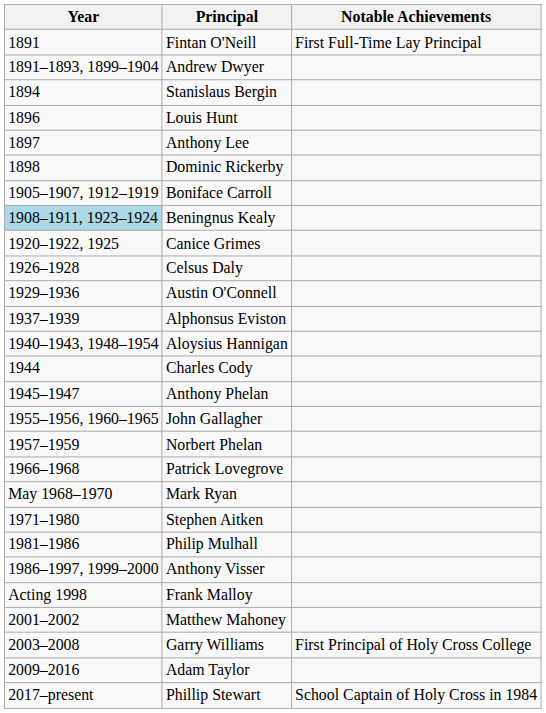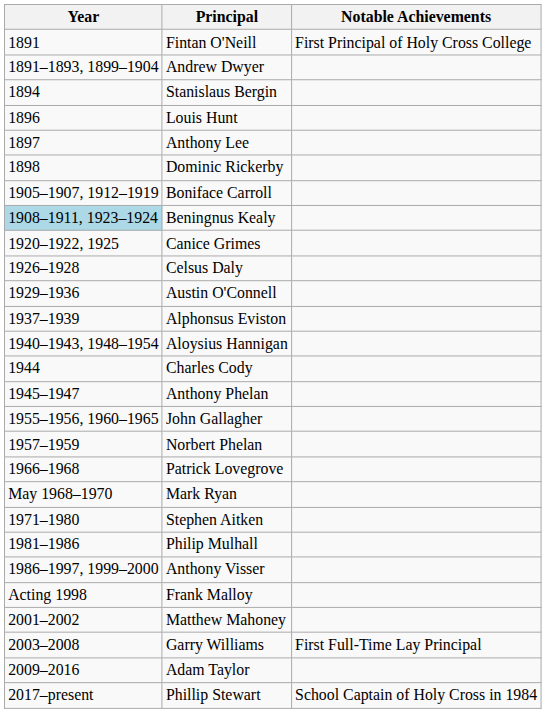Fintan O'Neill | Notable Achievements: First Full-Time Lay Principal -> First Principal of Holy Cross College
Garry Williams | Notable Achievements: First Principal of Holy Cross College -> First Full-Time Lay Principal
